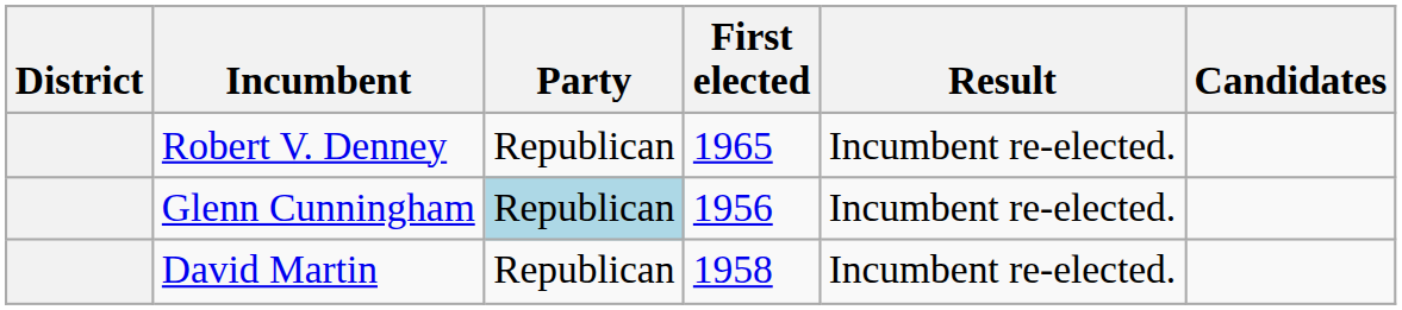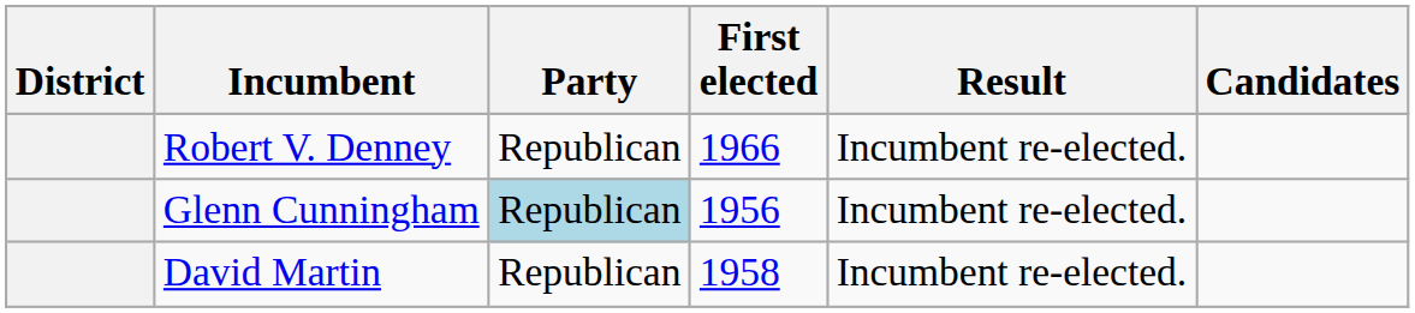Robert V. Denney | First elected: 1965 -> 1966
